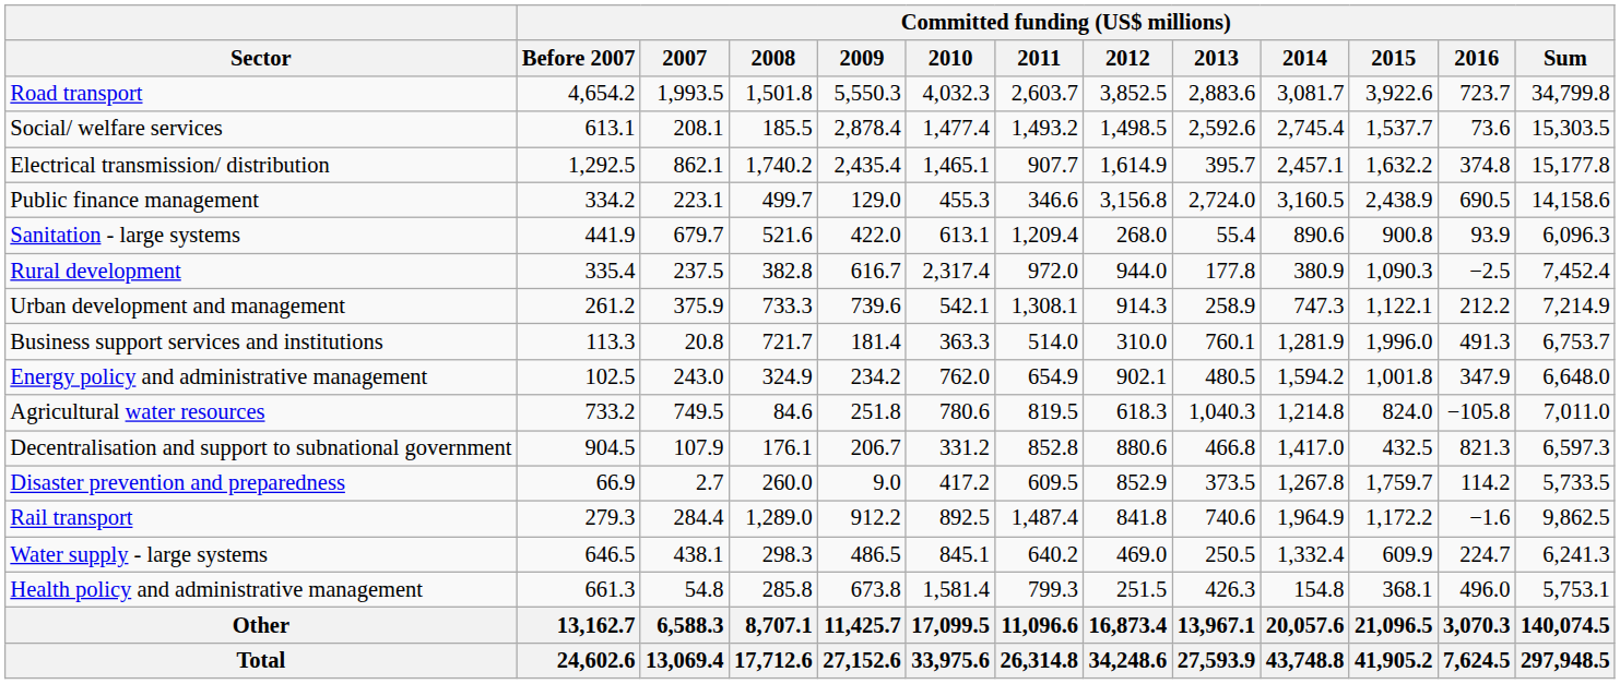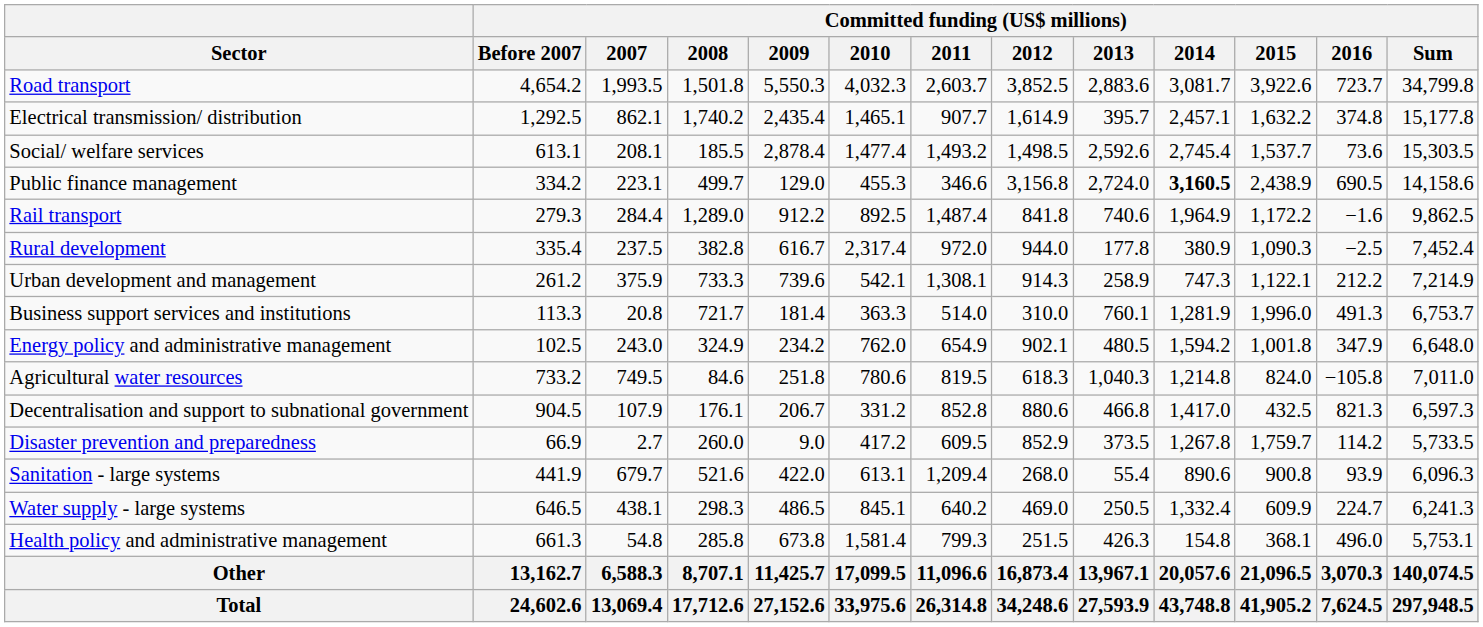rows swapped: Social/ welfare services <-> Electrical transmission/ distribution
Public finance management | Committed funding (US$ millions) / 2014: normal -> bold
rows swapped: Rail transport <-> Sanitation - large systems
